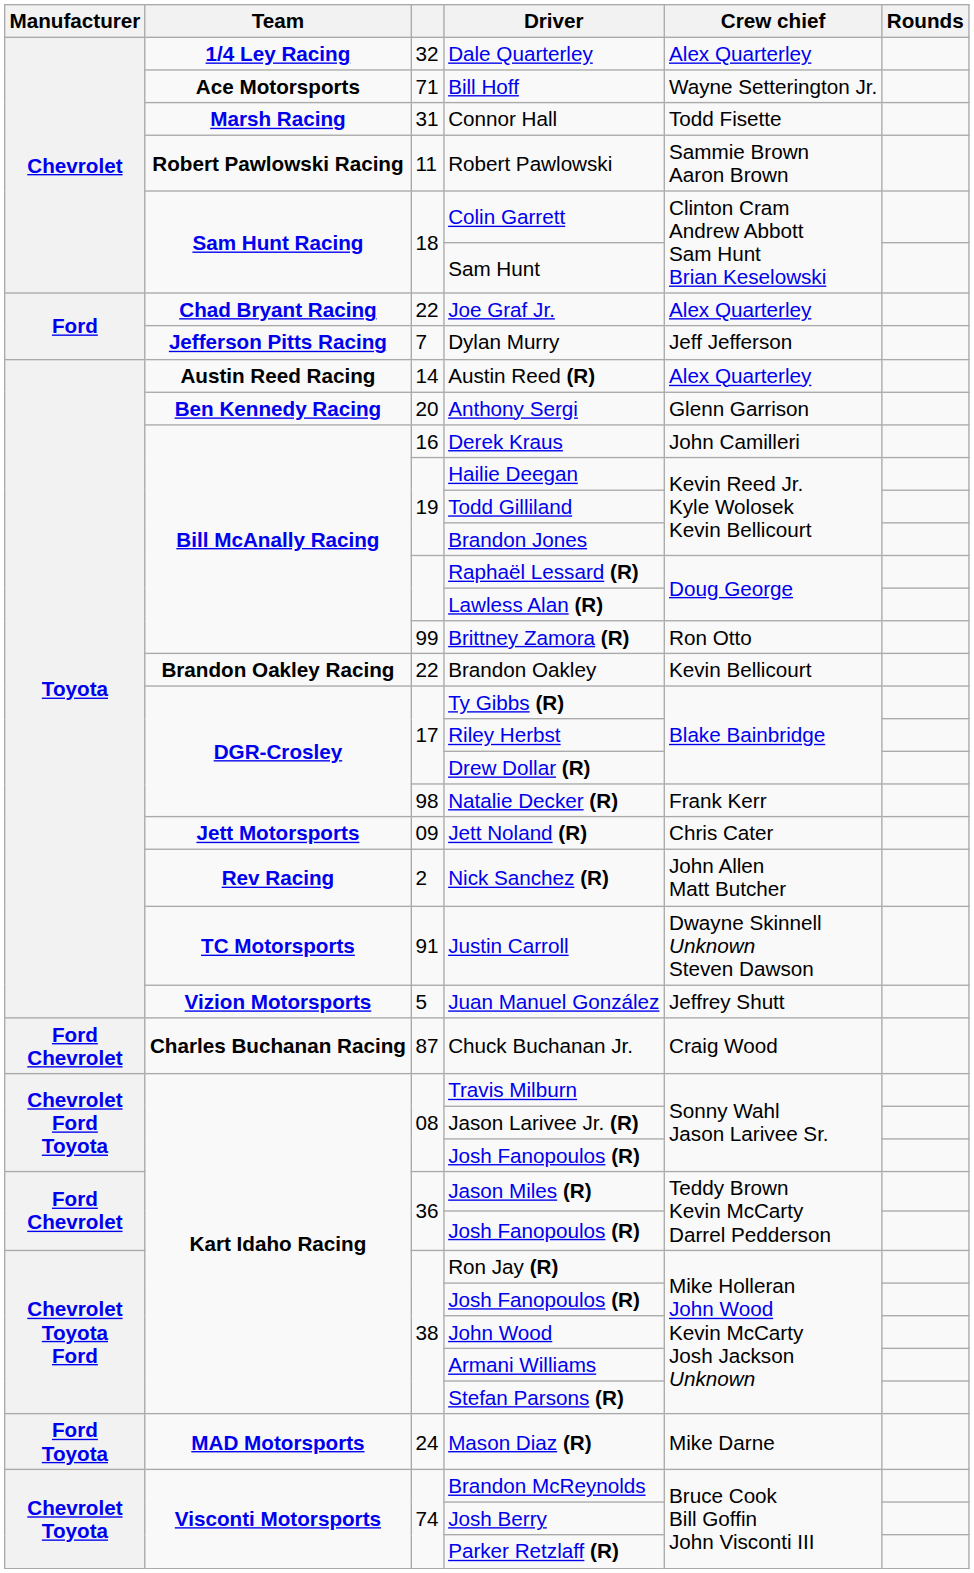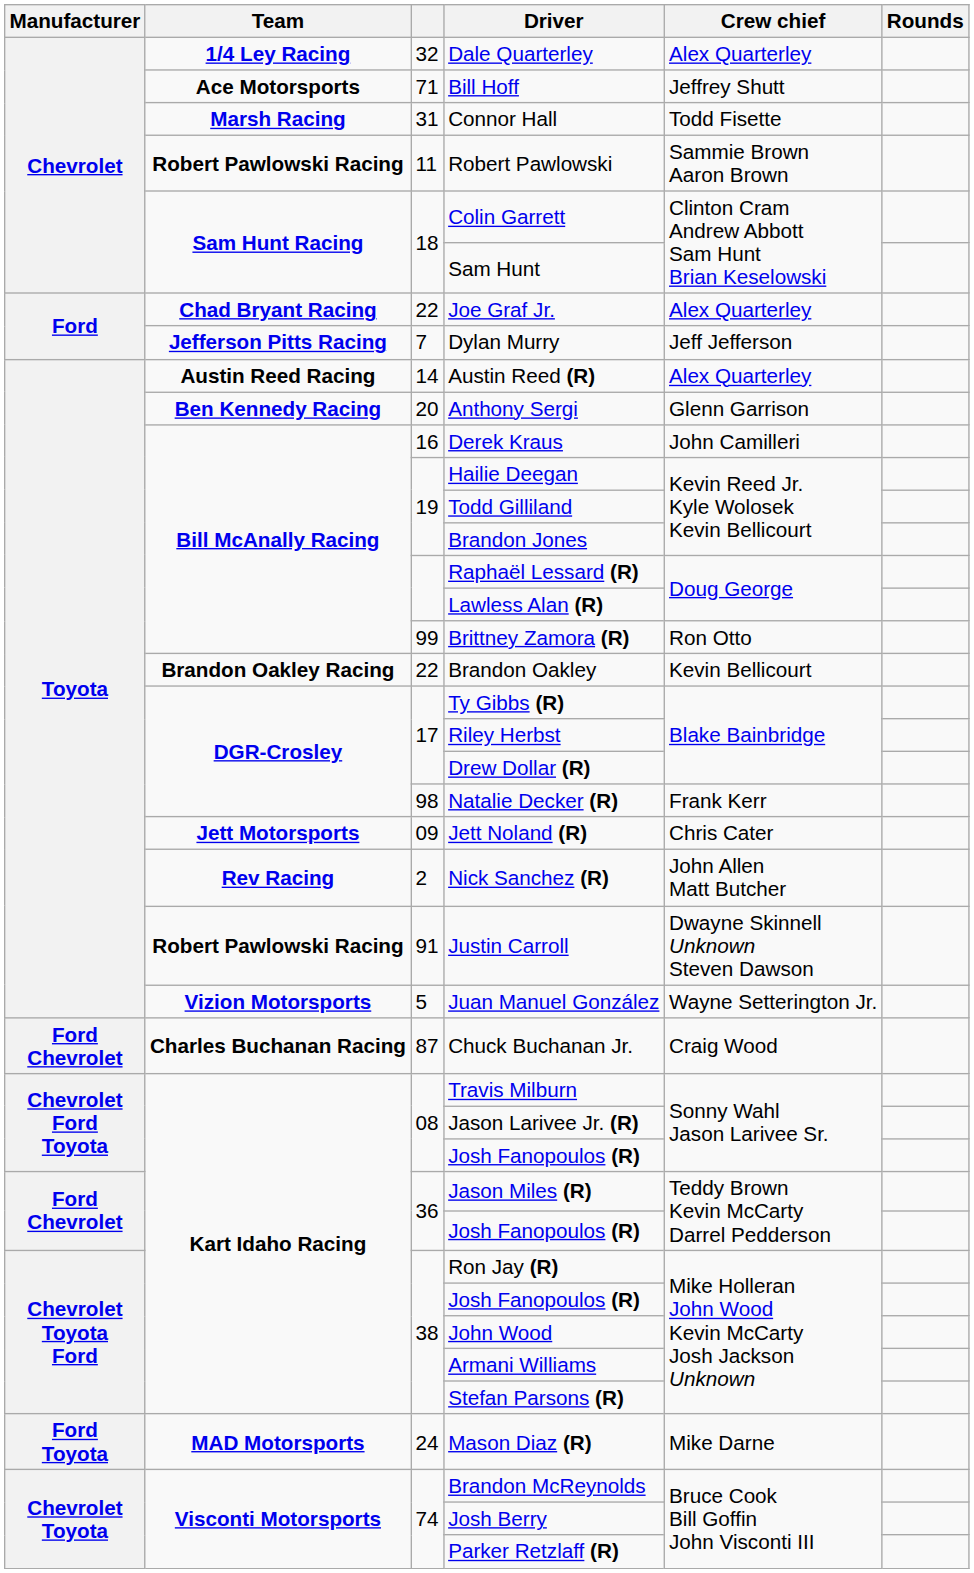Bill Hoff | Crew chief: Wayne Setterington Jr. -> Jeffrey Shutt
Justin Carroll | Team: TC Motorsports -> Robert Pawlowski Racing
Juan Manuel González | Crew chief: Jeffrey Shutt -> Wayne Setterington Jr.
